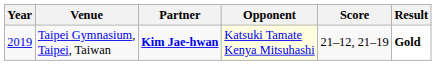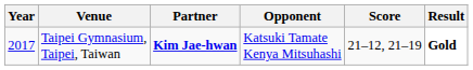Taipei Gymnasium, Taipei, Taiwan | Year: 2019 -> 2017
Taipei Gymnasium, Taipei, Taiwan | Opponent: lightyellow background -> no background
